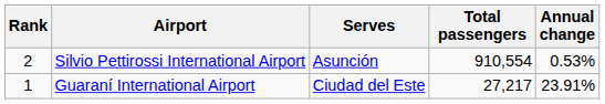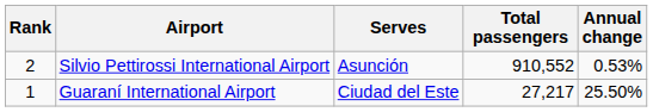Silvio Pettirossi International Airport | Total passengers: 910,554 -> 910,552
Guaraní International Airport | Annual change: 23.91% -> 25.50%
